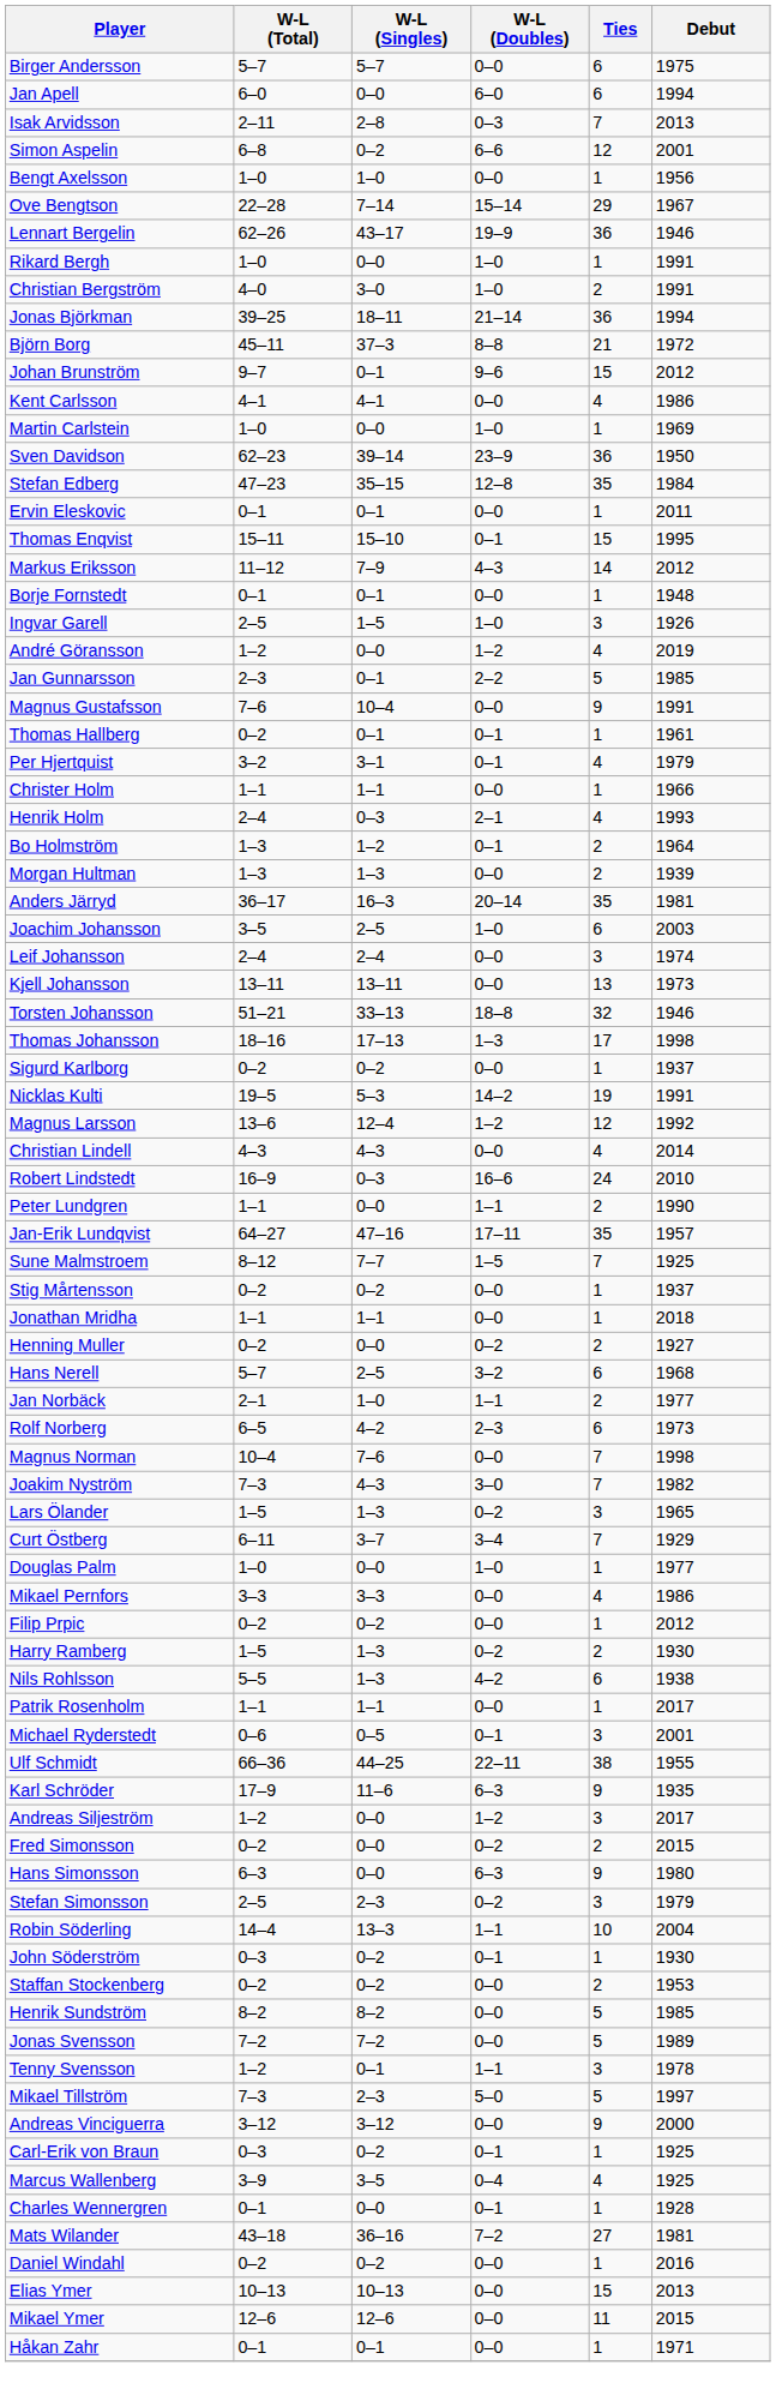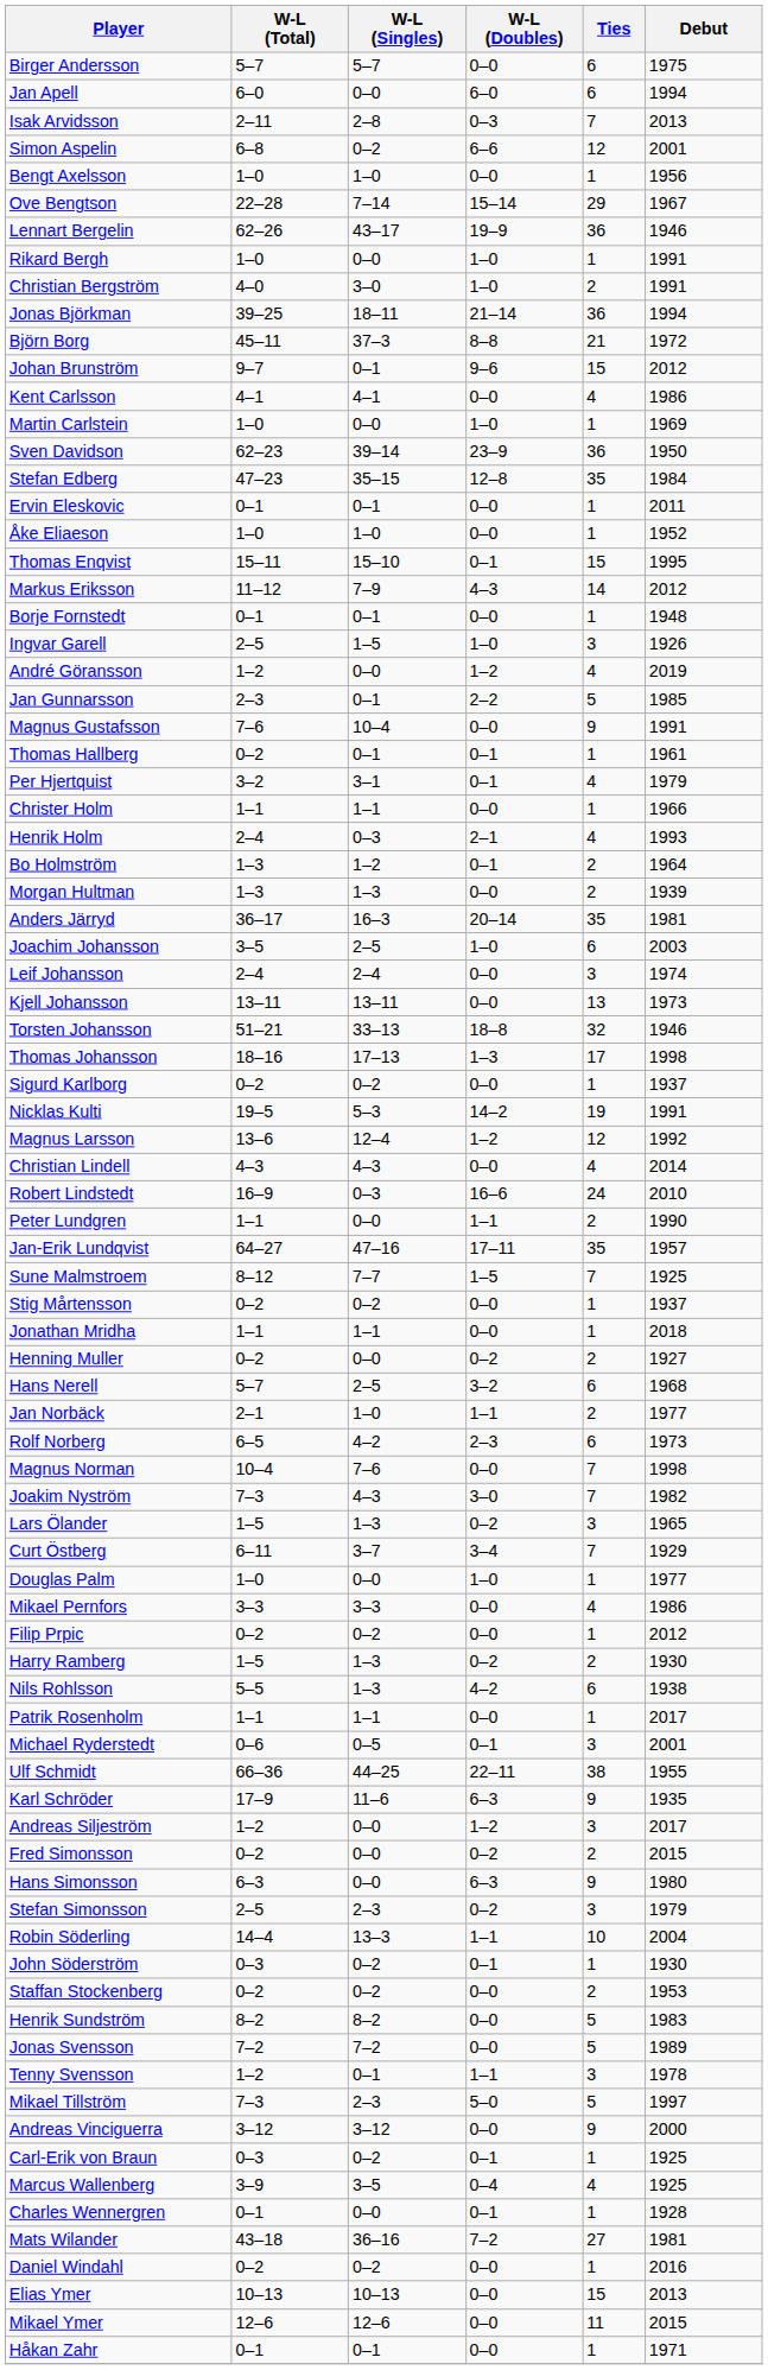+ row: Åke Eliaeson | 1–0 | 1–0 | 0–0 | 1 | 1952
Henrik Sundström | Debut: 1985 -> 1983
